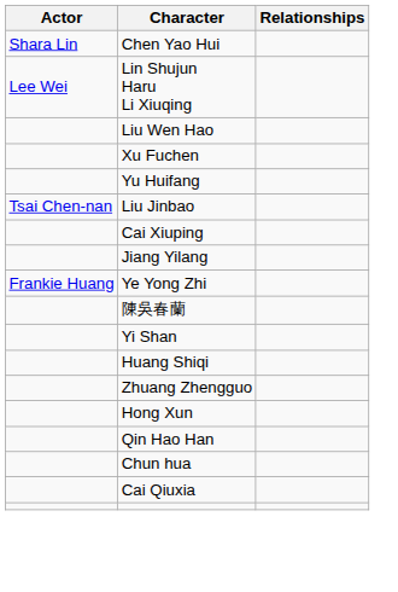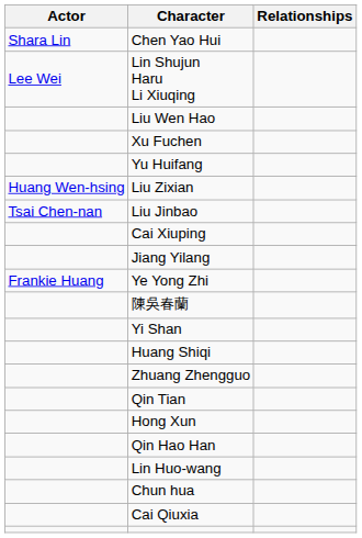+ row: Huang Wen-hsing | Liu Zixian
+ row: Qin Tian
+ row: Lin Huo-wang
